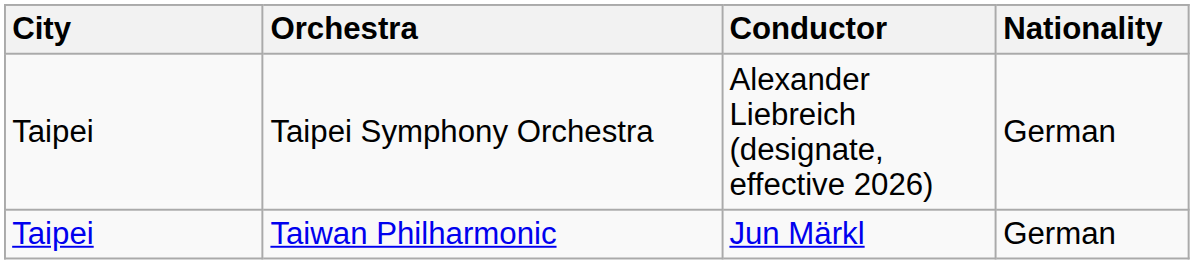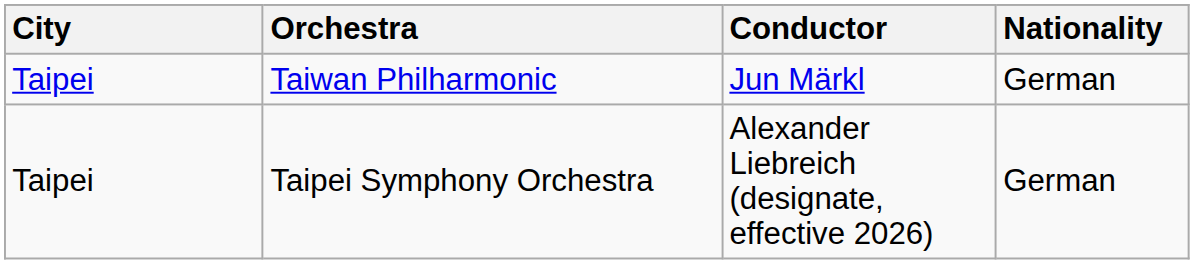rows swapped: Taiwan Philharmonic <-> Taipei Symphony Orchestra
